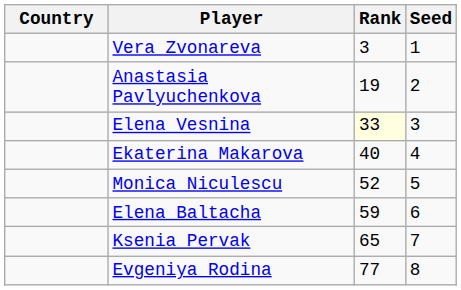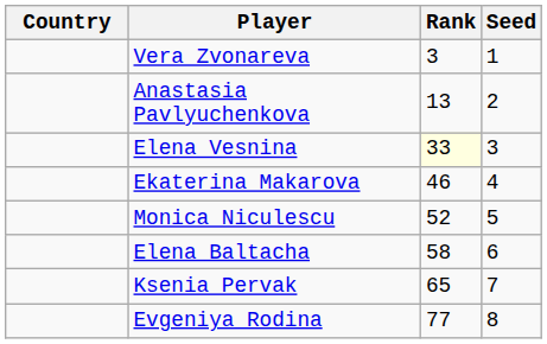Anastasia Pavlyuchenkova | Rank: 19 -> 13
Ekaterina Makarova | Rank: 40 -> 46
Elena Baltacha | Rank: 59 -> 58
